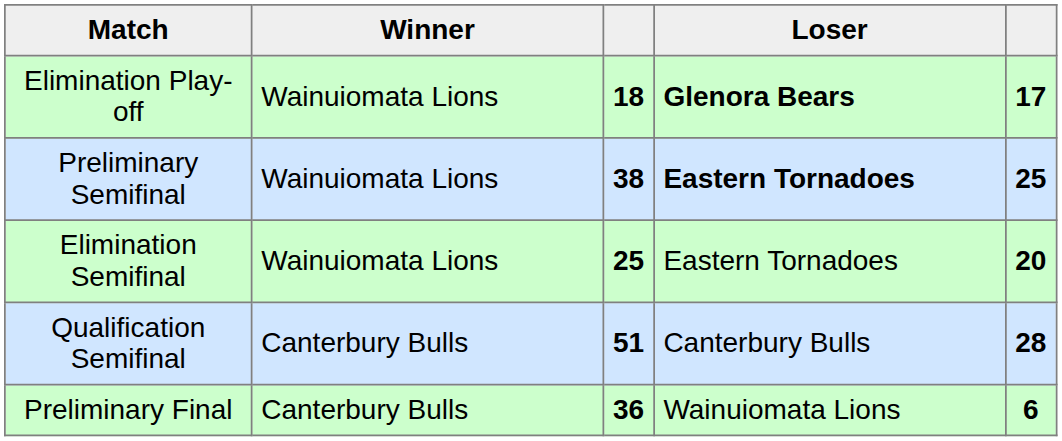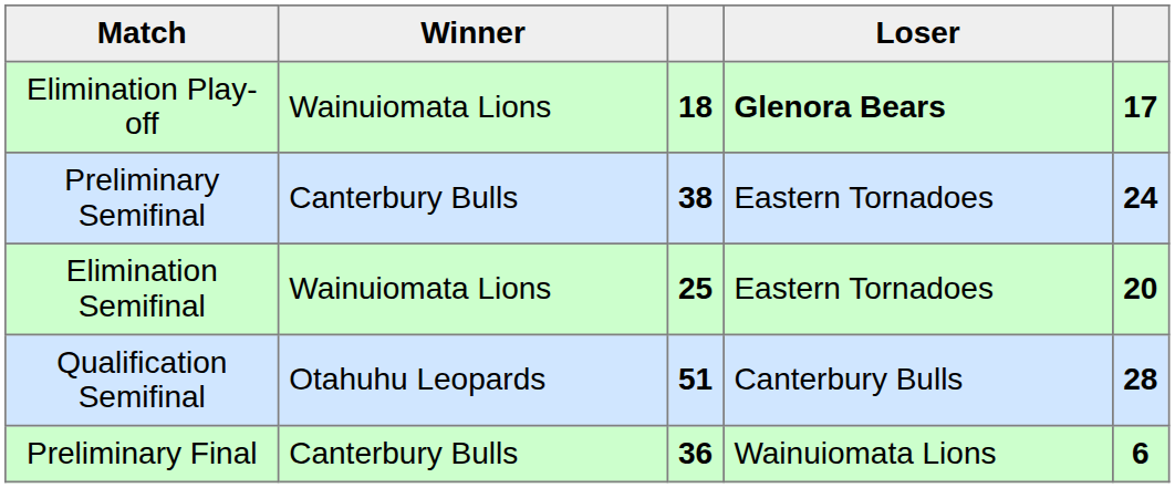Preliminary Semifinal | Winner: Wainuiomata Lions -> Canterbury Bulls
Preliminary Semifinal | Loser: bold -> normal
Preliminary Semifinal | column 5: 25 -> 24
Qualification Semifinal | Winner: Canterbury Bulls -> Otahuhu Leopards
